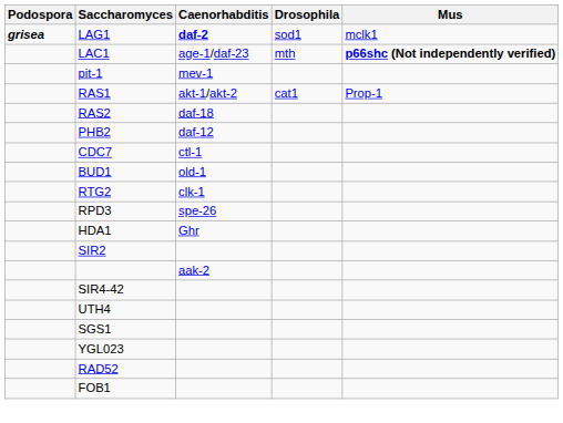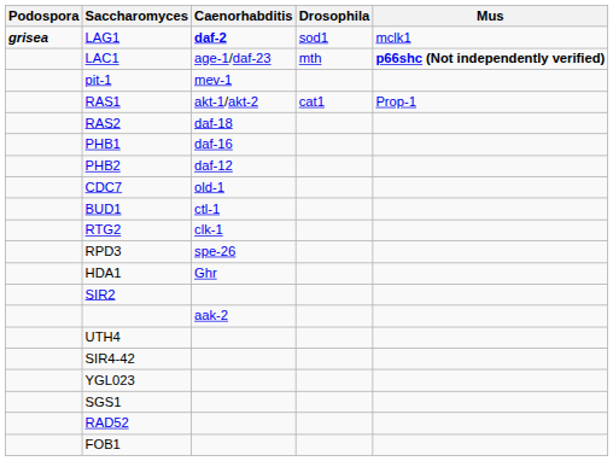+ row: PHB1 | daf-16
CDC7 | Caenorhabditis: ctl-1 -> old-1
BUD1 | Caenorhabditis: old-1 -> ctl-1
rows swapped: SIR4-42 <-> UTH4
rows swapped: YGL023 <-> SGS1
